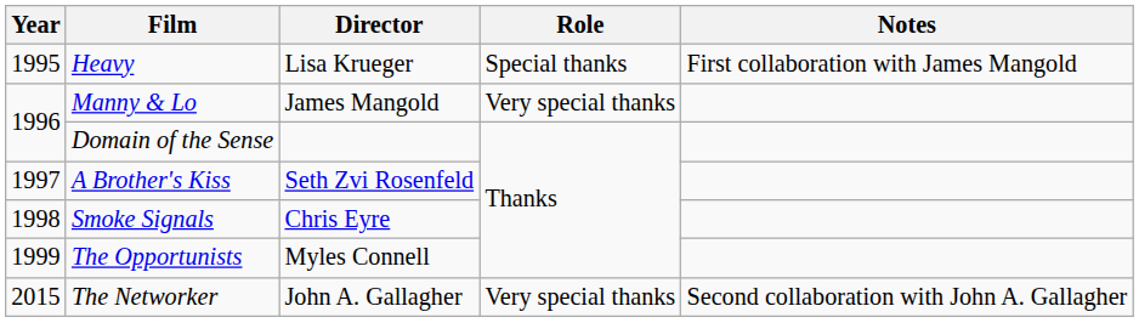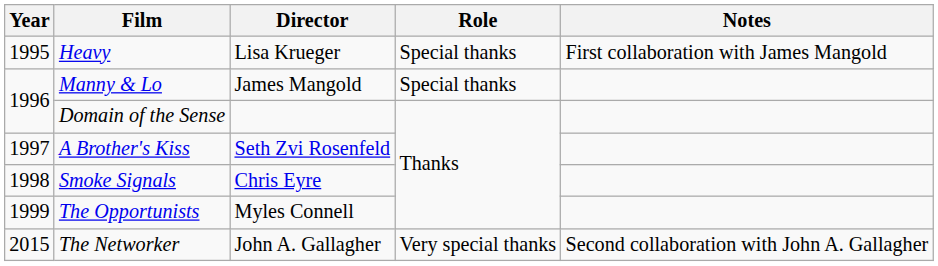Manny & Lo | Role: Very special thanks -> Special thanks
